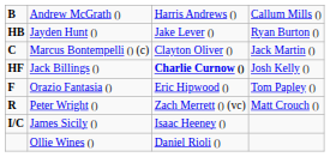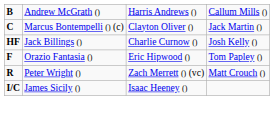- row: HB | Jayden Hunt () | Jake Lever () | Ryan Burton ()
Jack Billings () | column 3: bold -> normal
- row: Ollie Wines () | Daniel Rioli ()
